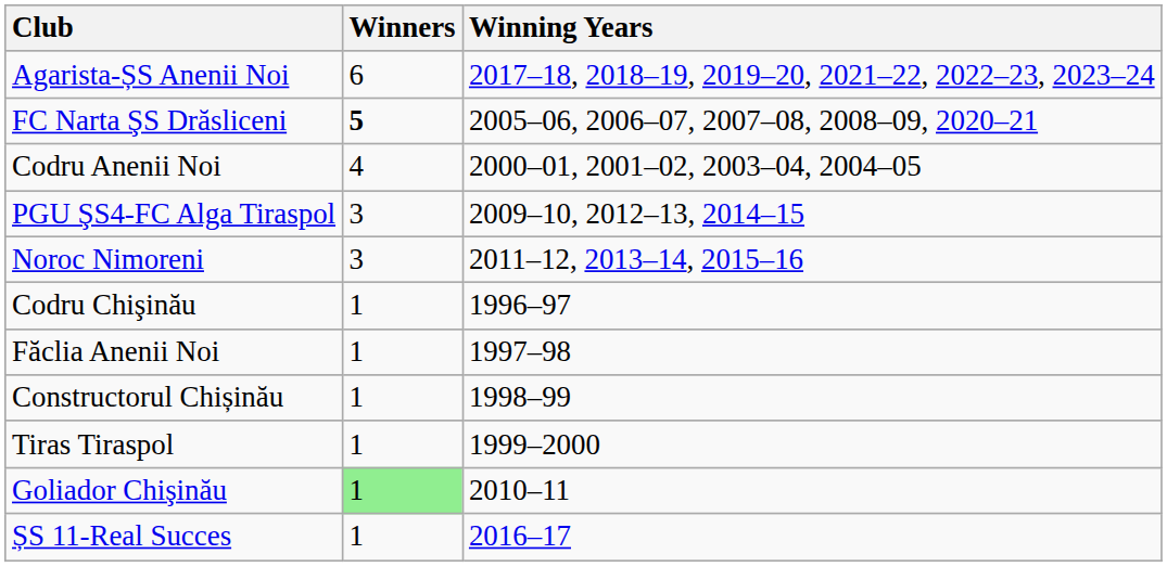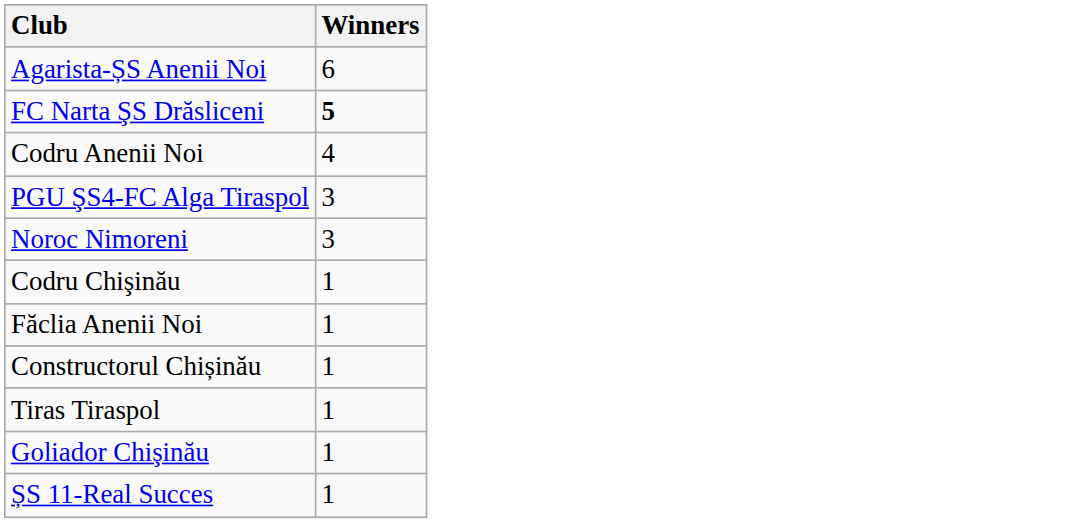- column: Winning Years | 2017–18, 2018–19, 2019–20, 2021–22, 2022–23, 2023–24 | 2005–06, 2006–07, 2007–08, 2008–09, 2020–21 | 2000–01, 2001–02, 2003–04, 2004–05 | 2009–10, 2012–13, 2014–15 | 2011–12, 2013–14, 2015–16 | 1996–97 | 1997–98 | 1998–99 | 1999–2000 | 2010–11 | 2016–17
Goliador Chişinău | Winners: lightgreen background -> no background
